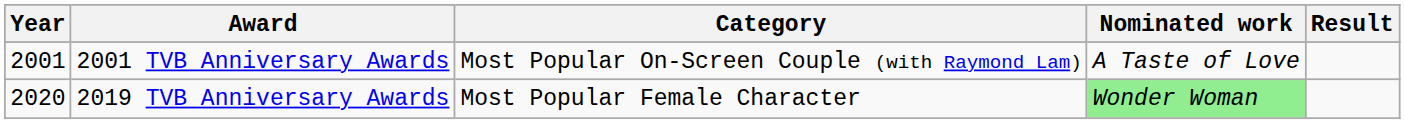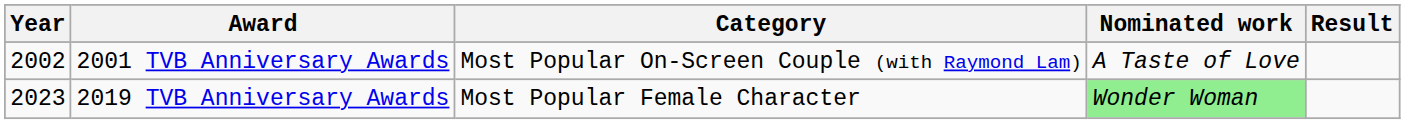2001 TVB Anniversary Awards | Year: 2001 -> 2002
2019 TVB Anniversary Awards | Year: 2020 -> 2023
